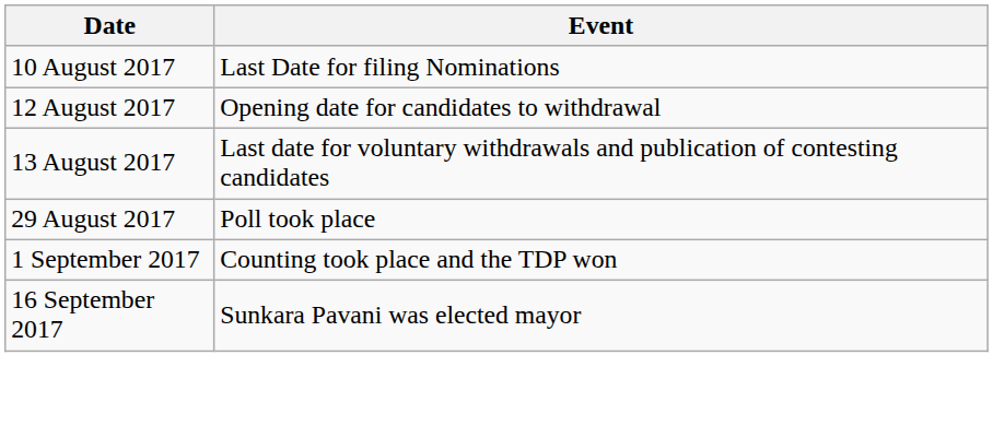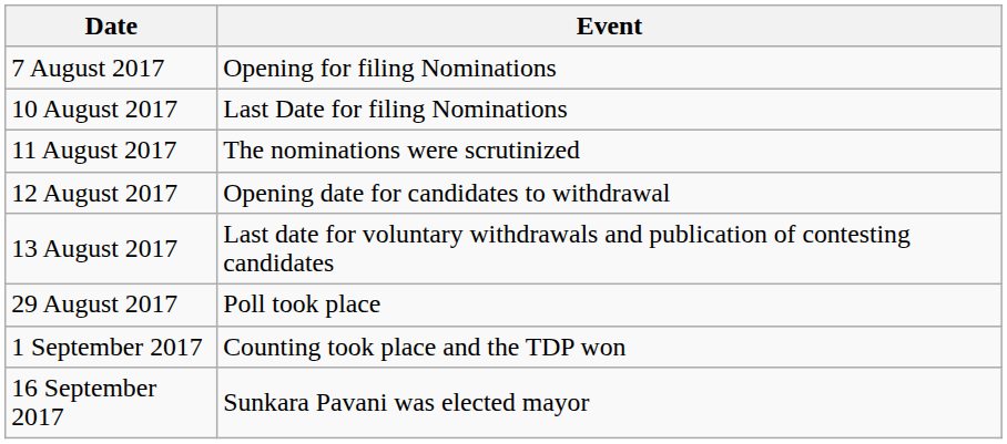+ row: 7 August 2017 | Opening for filing Nominations
+ row: 11 August 2017 | The nominations were scrutinized
